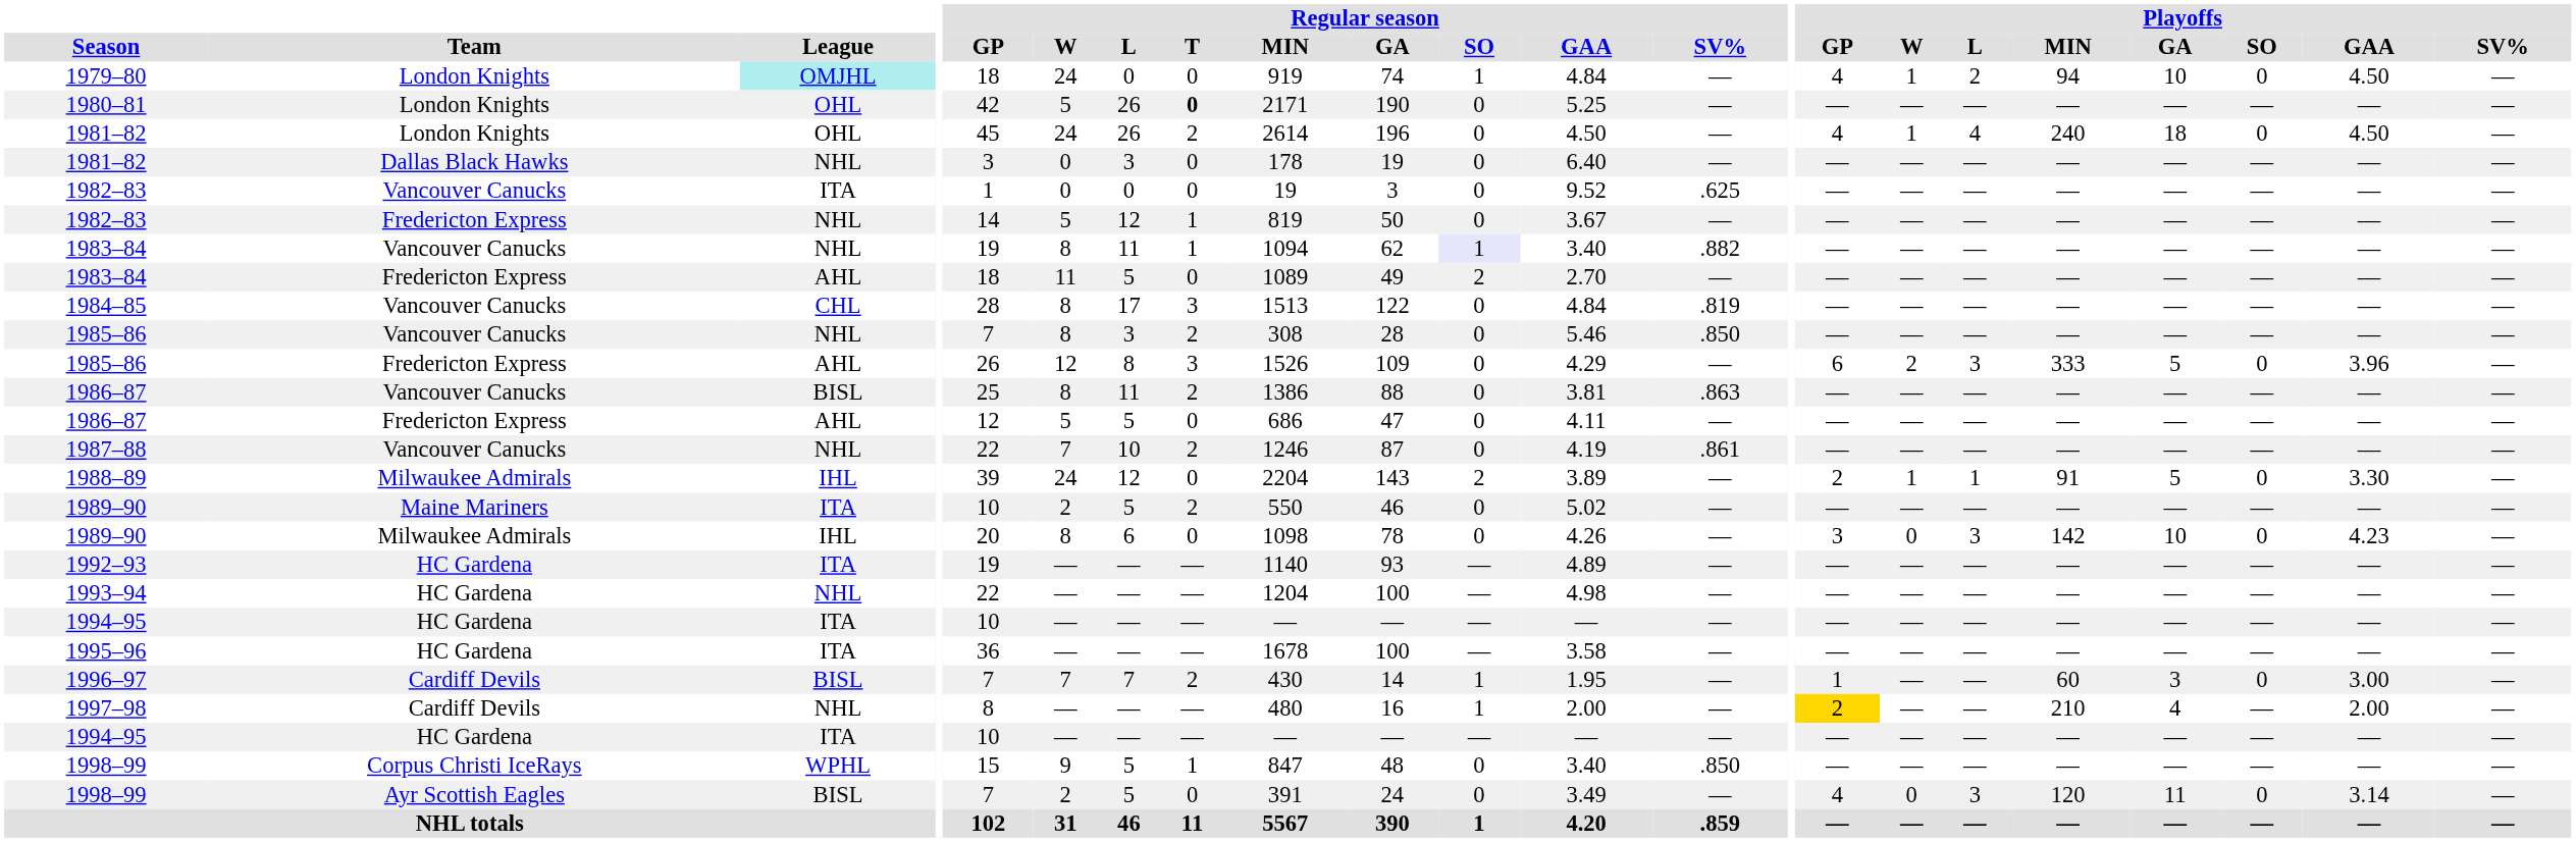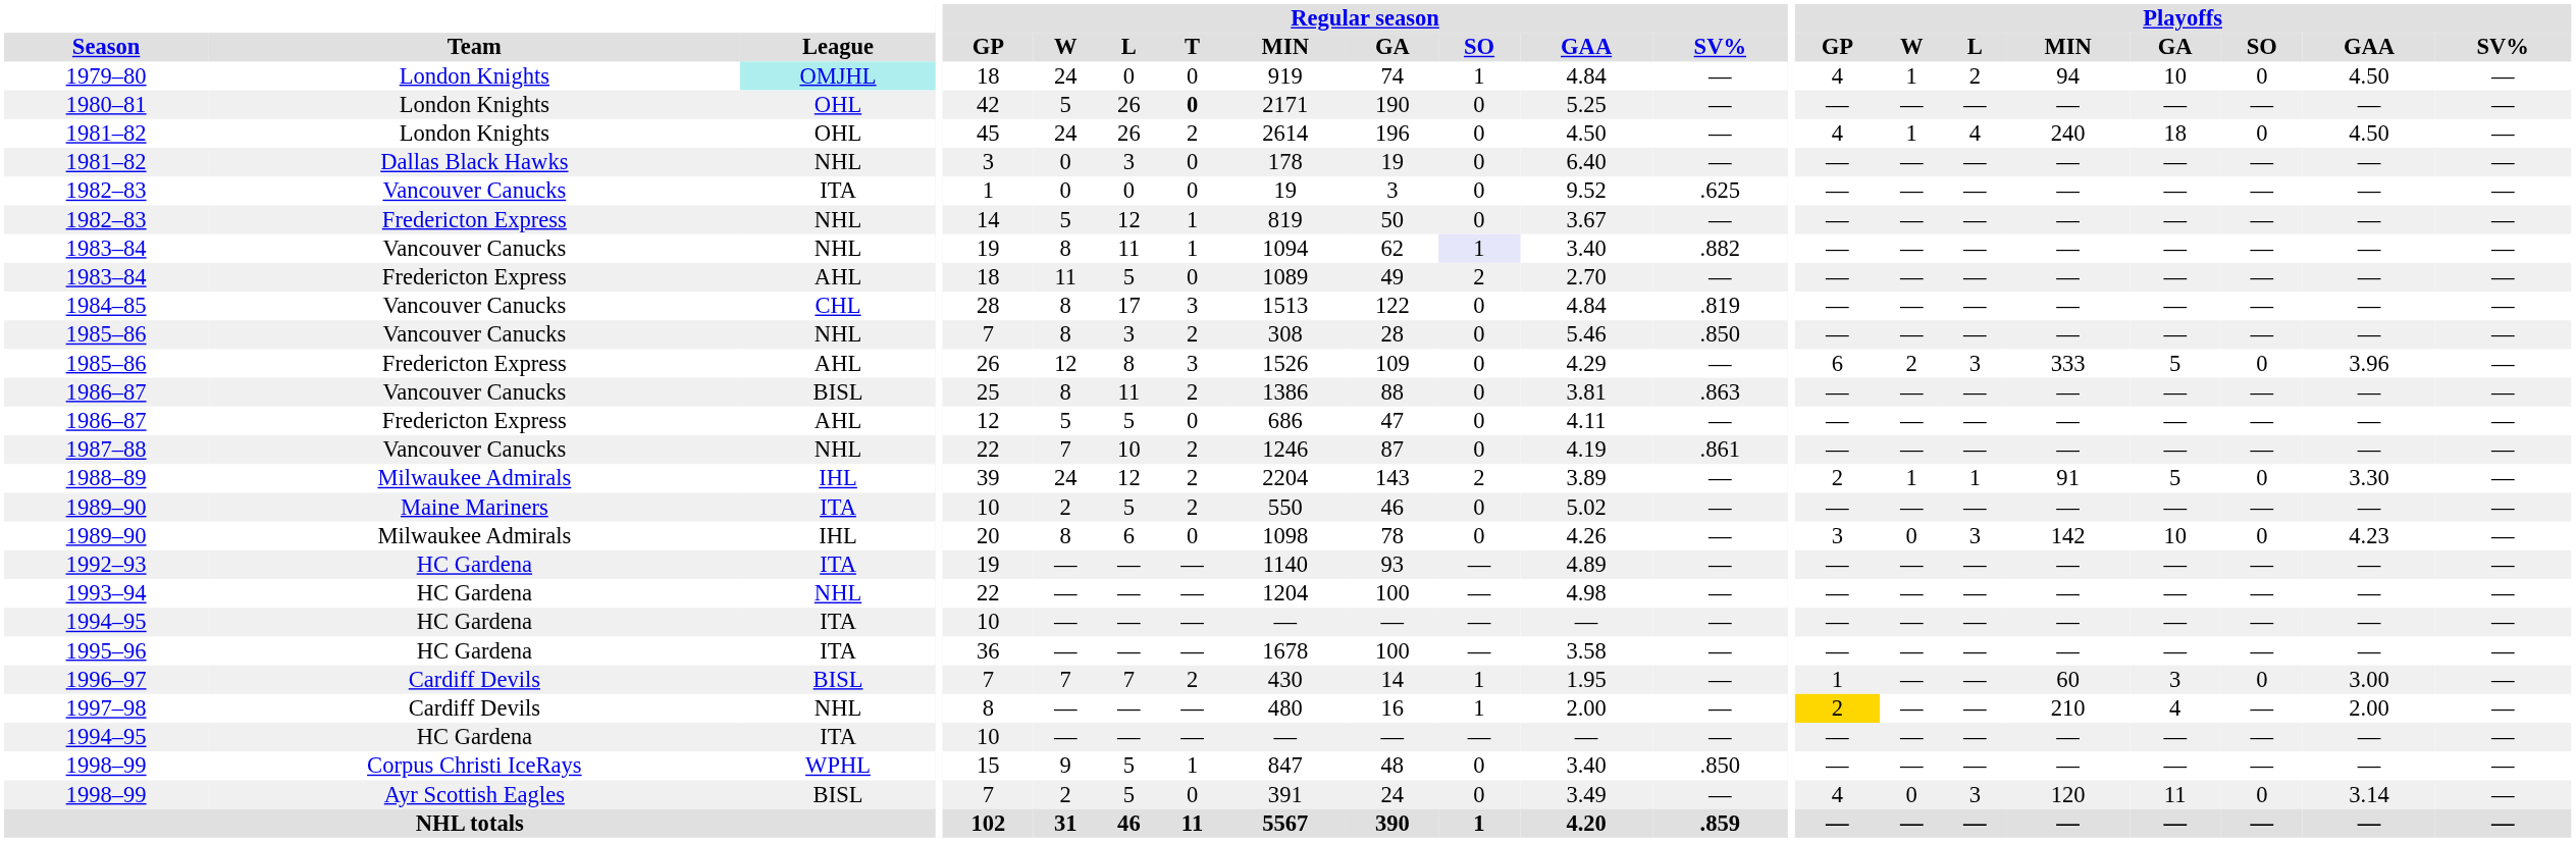1988–89 | Regular season / T: 0 -> 2
